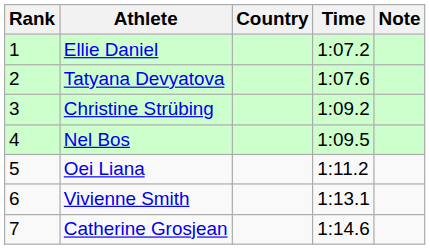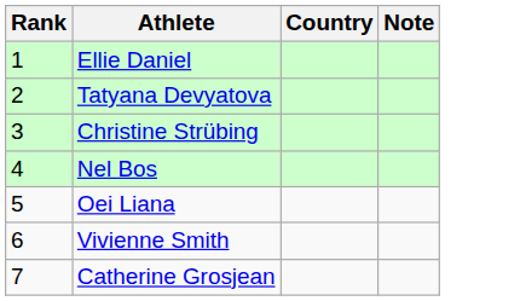- column: Time | 1:07.2 | 1:07.6 | 1:09.2 | 1:09.5 | 1:11.2 | 1:13.1 | 1:14.6
